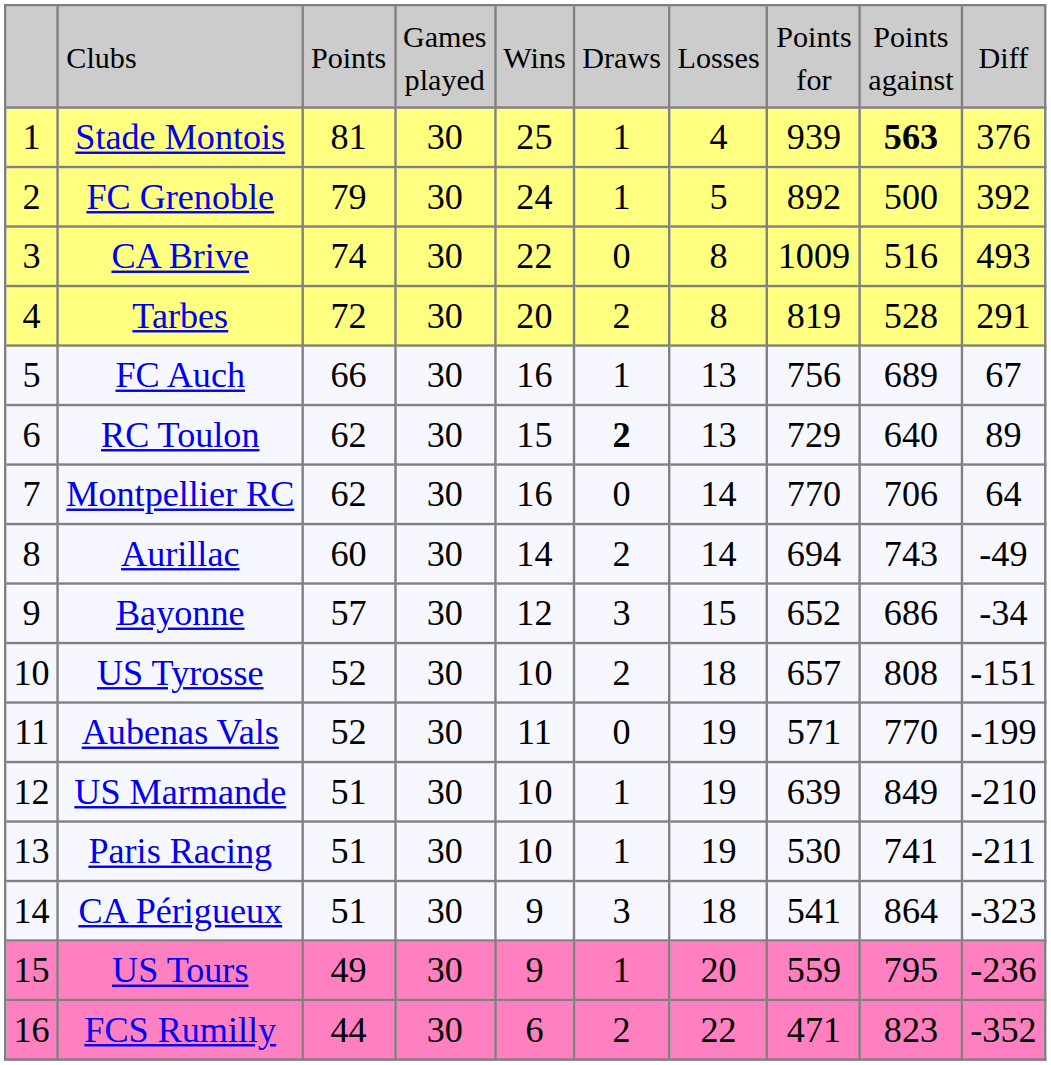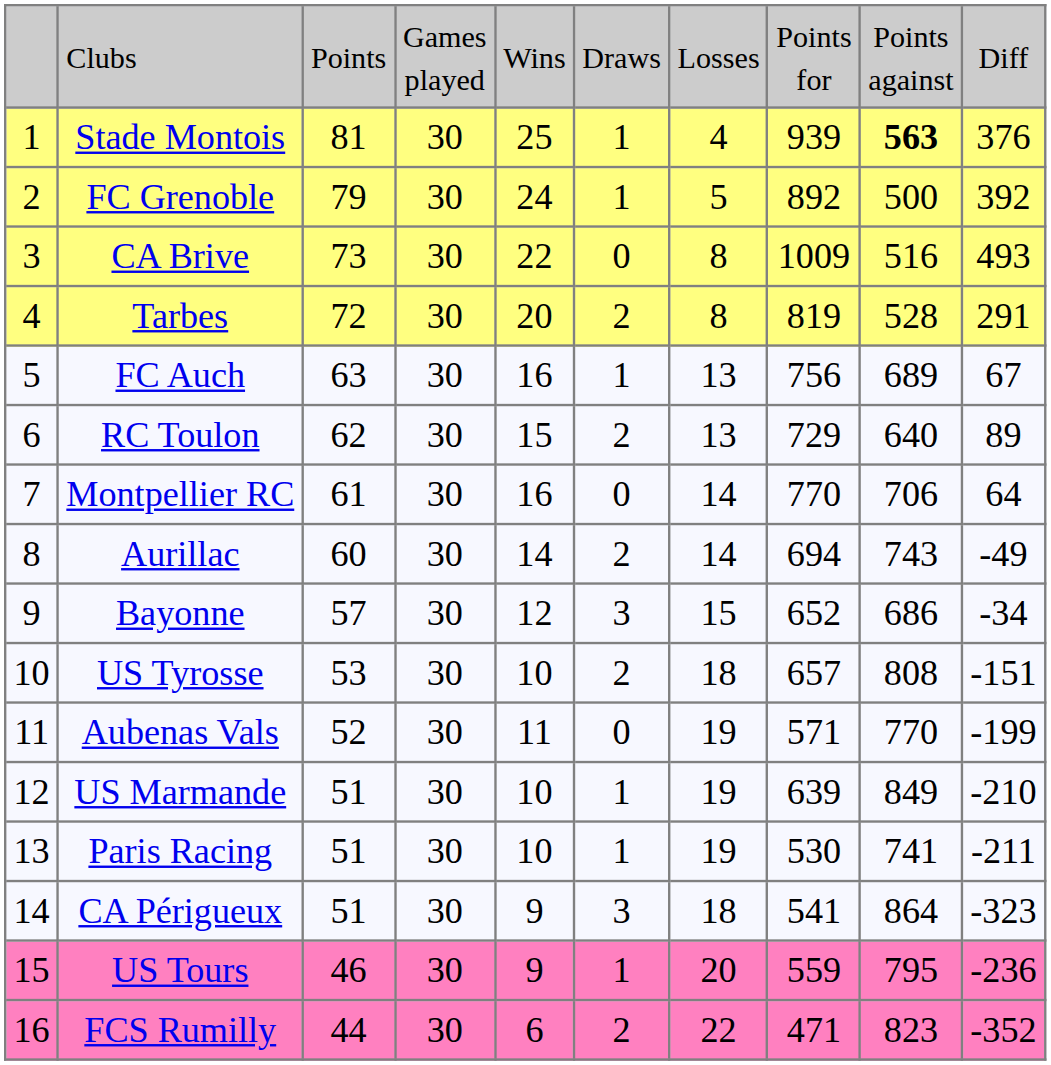CA Brive | column 3: 74 -> 73
FC Auch | column 3: 66 -> 63
RC Toulon | column 6: bold -> normal
Montpellier RC | column 3: 62 -> 61
US Tyrosse | column 3: 52 -> 53
US Tours | column 3: 49 -> 46
